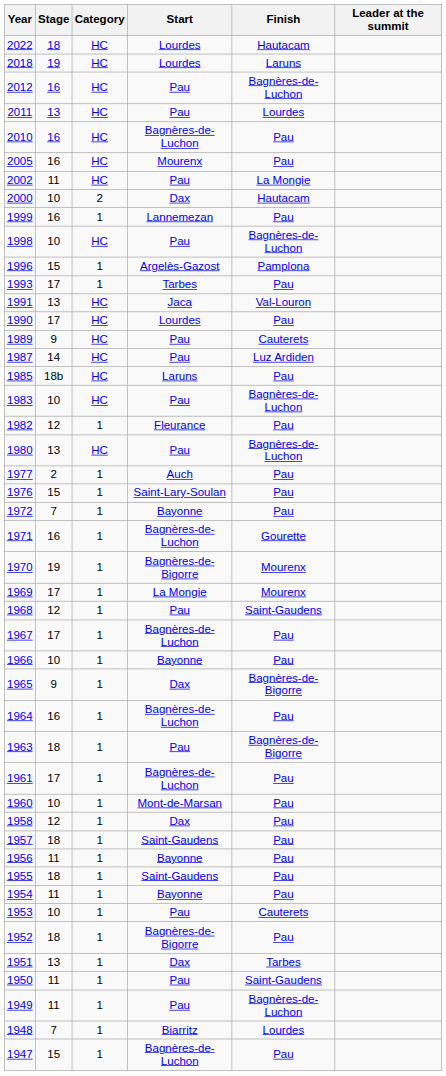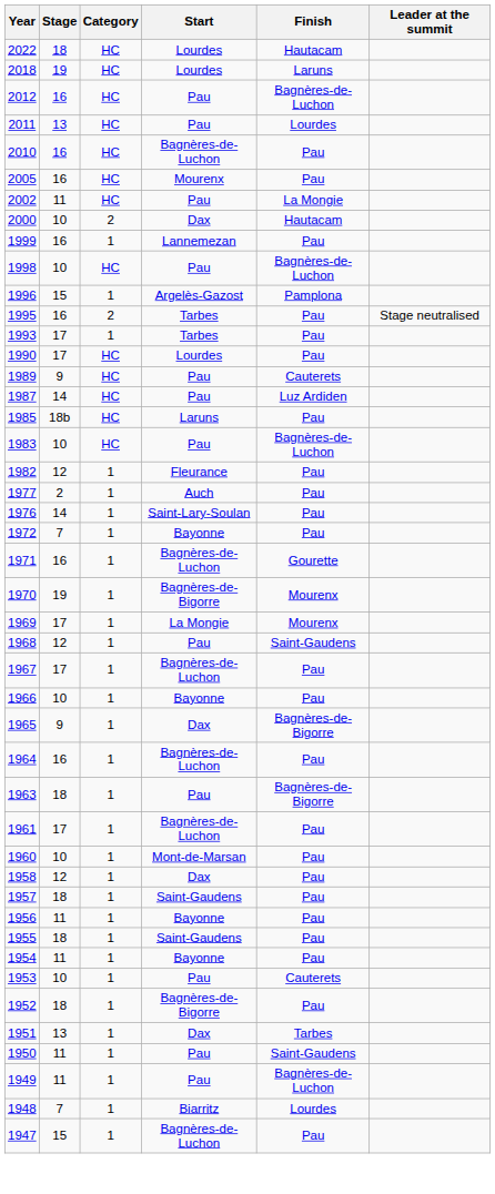+ row: 1995 | 16 | 2 | Tarbes | Pau | Stage neutralised
- row: 1991 | 13 | HC | Jaca | Val-Louron
- row: 1980 | 13 | HC | Pau | Bagnères-de-Luchon
1976 | Stage: 15 -> 14
